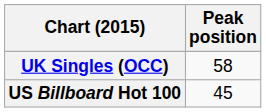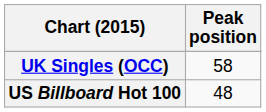US Billboard Hot 100 | Peak position: 45 -> 48
